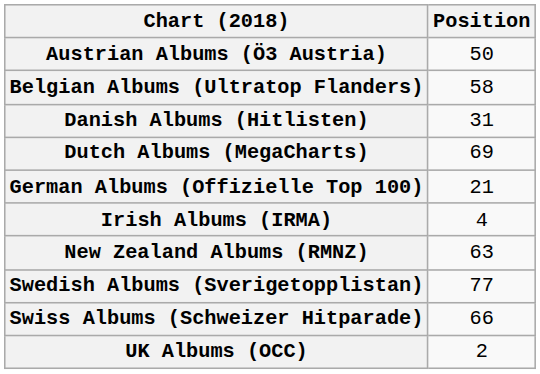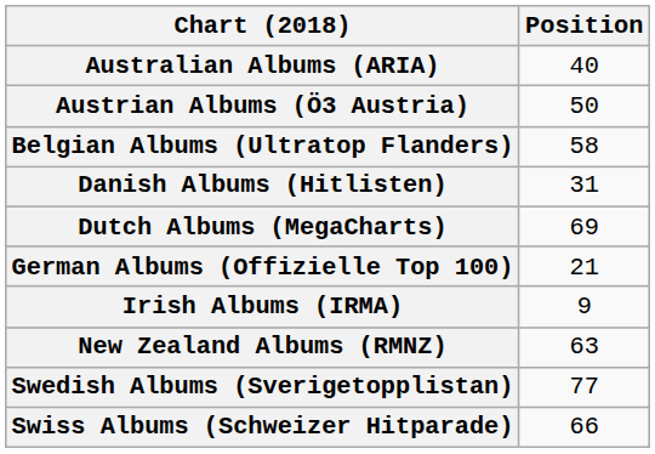+ row: Australian Albums (ARIA) | 40
Irish Albums (IRMA) | Position: 4 -> 9
- row: UK Albums (OCC) | 2
